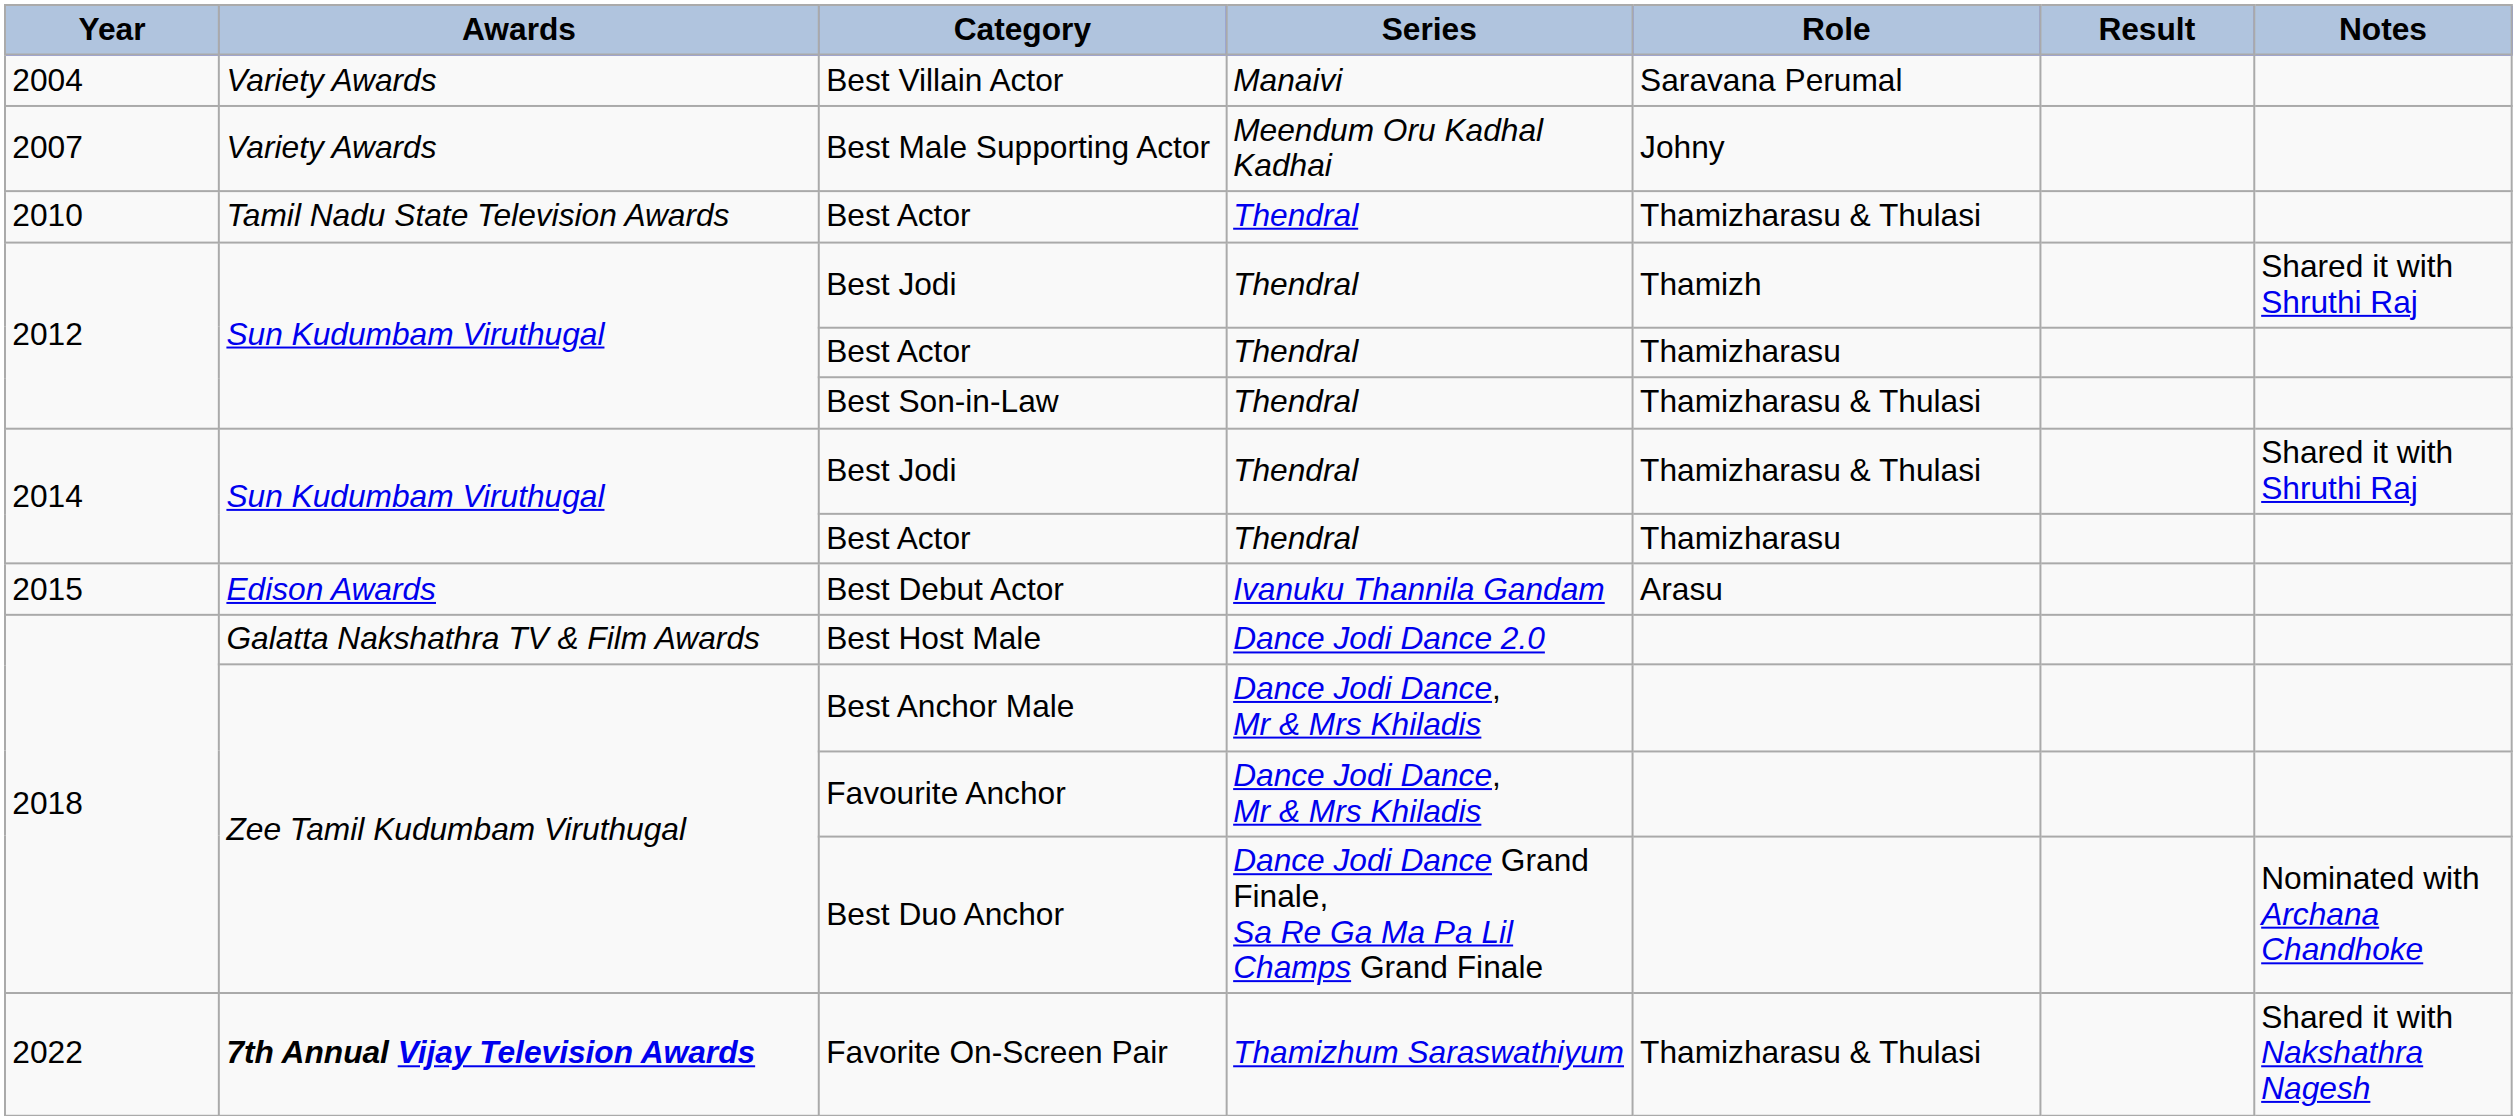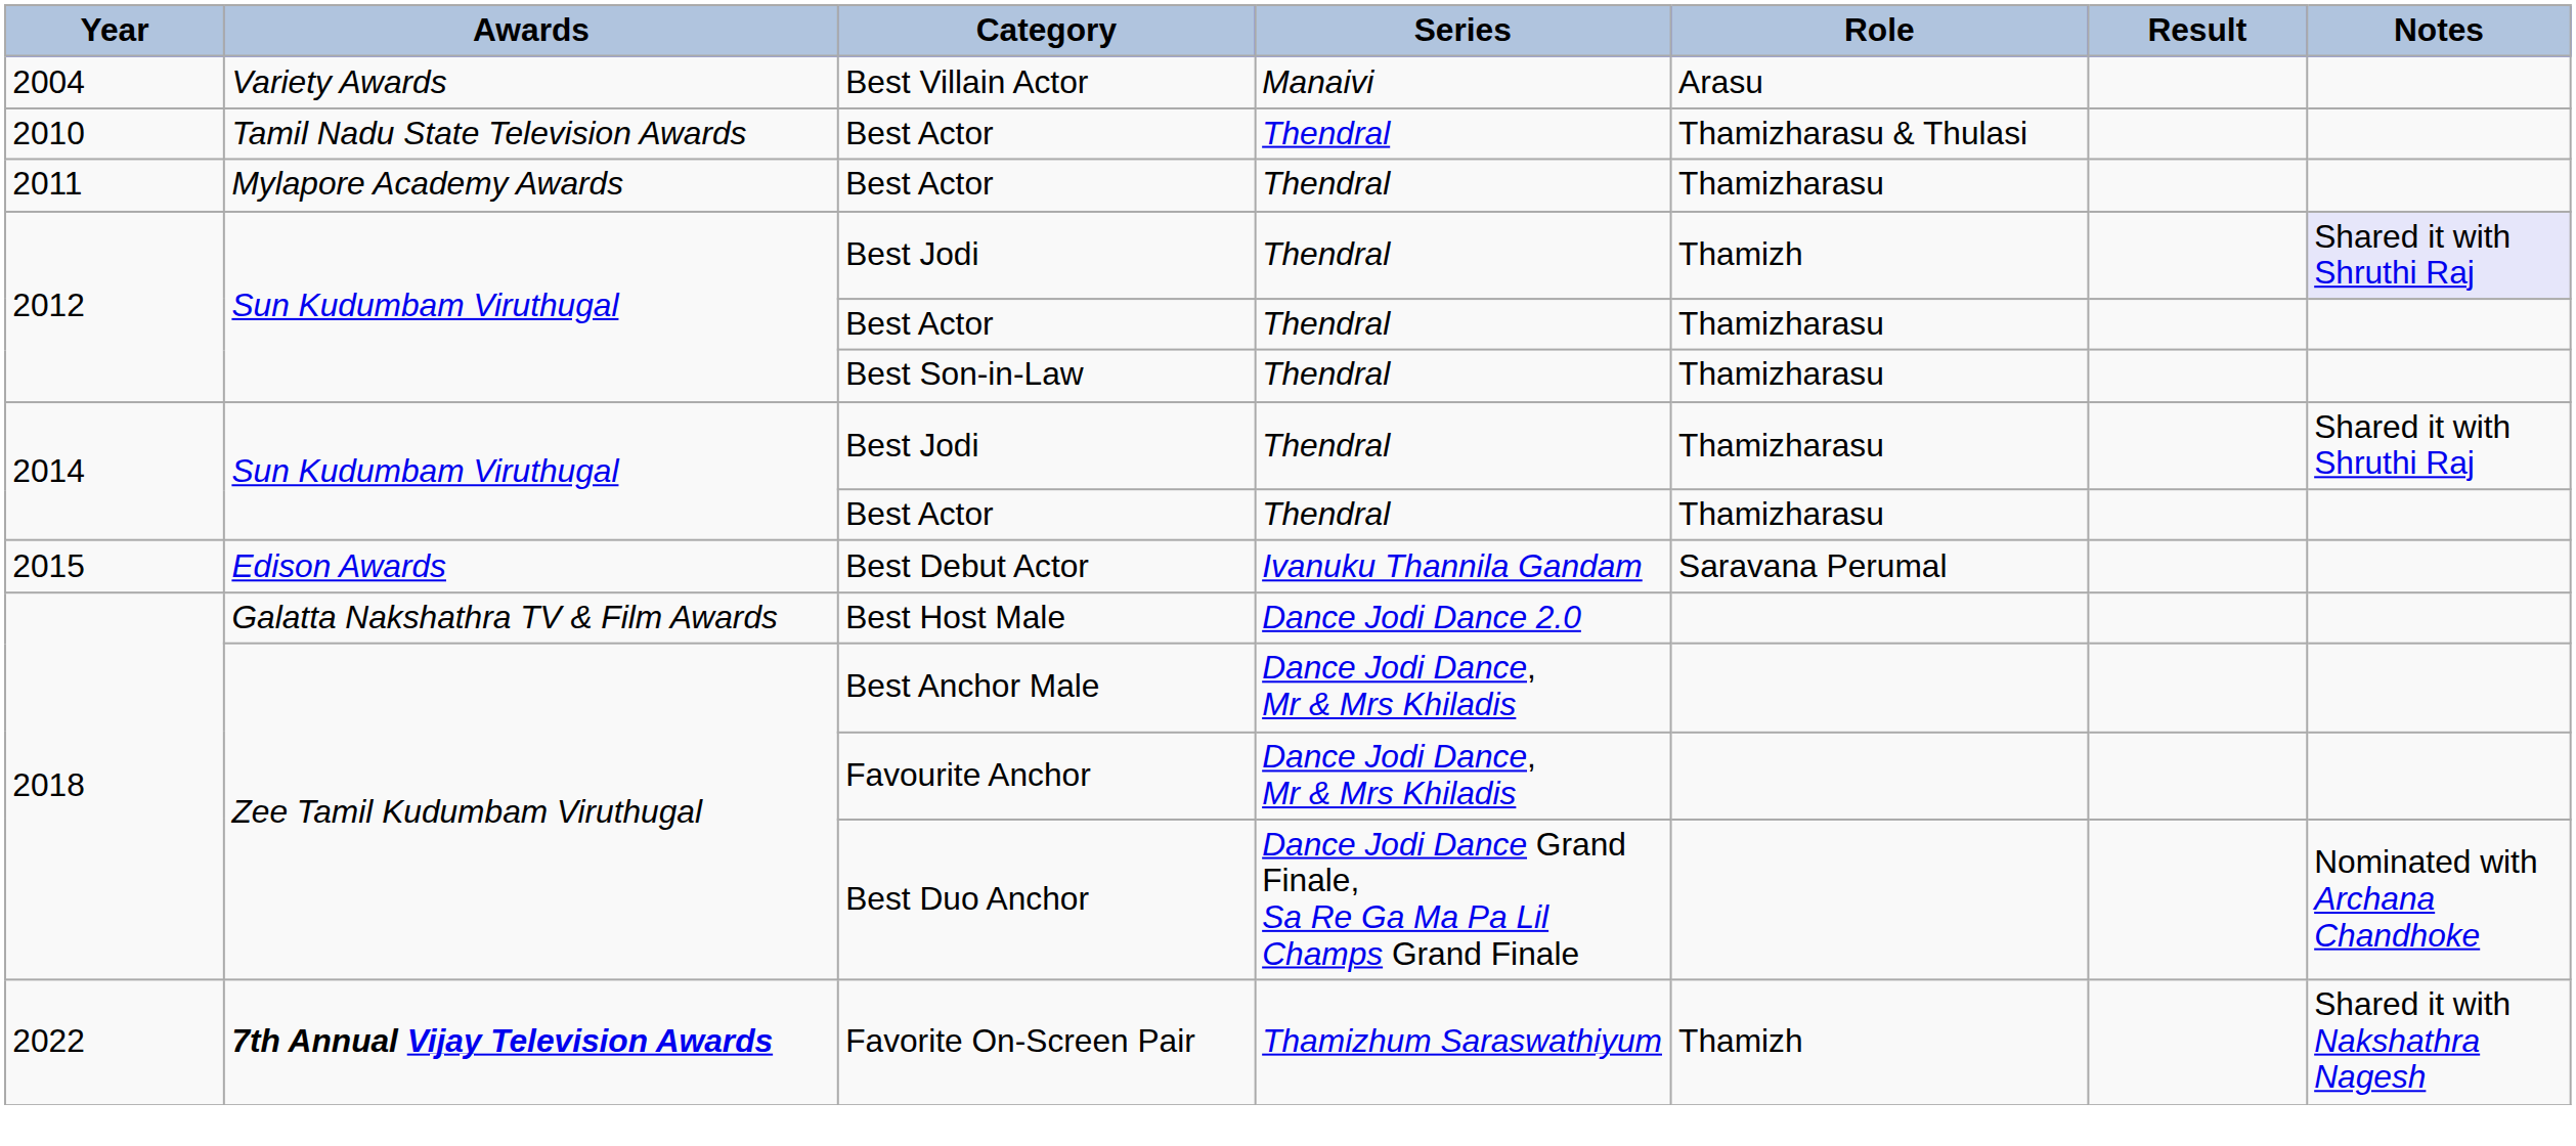Best Villain Actor | Role: Saravana Perumal -> Arasu
- row: 2007 | Variety Awards | Best Male Supporting Actor | Meendum Oru Kadhal Kadhai | Johny
+ row: 2011 | Mylapore Academy Awards | Best Actor | Thendral | Thamizharasu
2012 / Best Jodi | Notes: no background -> lavender background
Best Son-in-Law | Role: Thamizharasu & Thulasi -> Thamizharasu
2014 / Best Jodi | Role: Thamizharasu & Thulasi -> Thamizharasu
Best Debut Actor | Role: Arasu -> Saravana Perumal
Favorite On-Screen Pair | Role: Thamizharasu & Thulasi -> Thamizh
